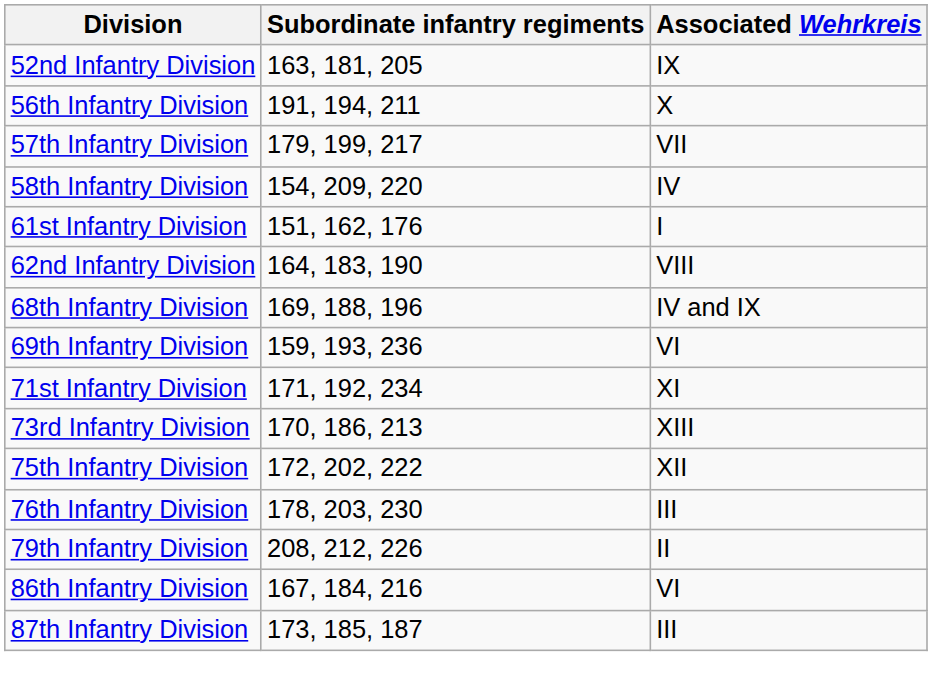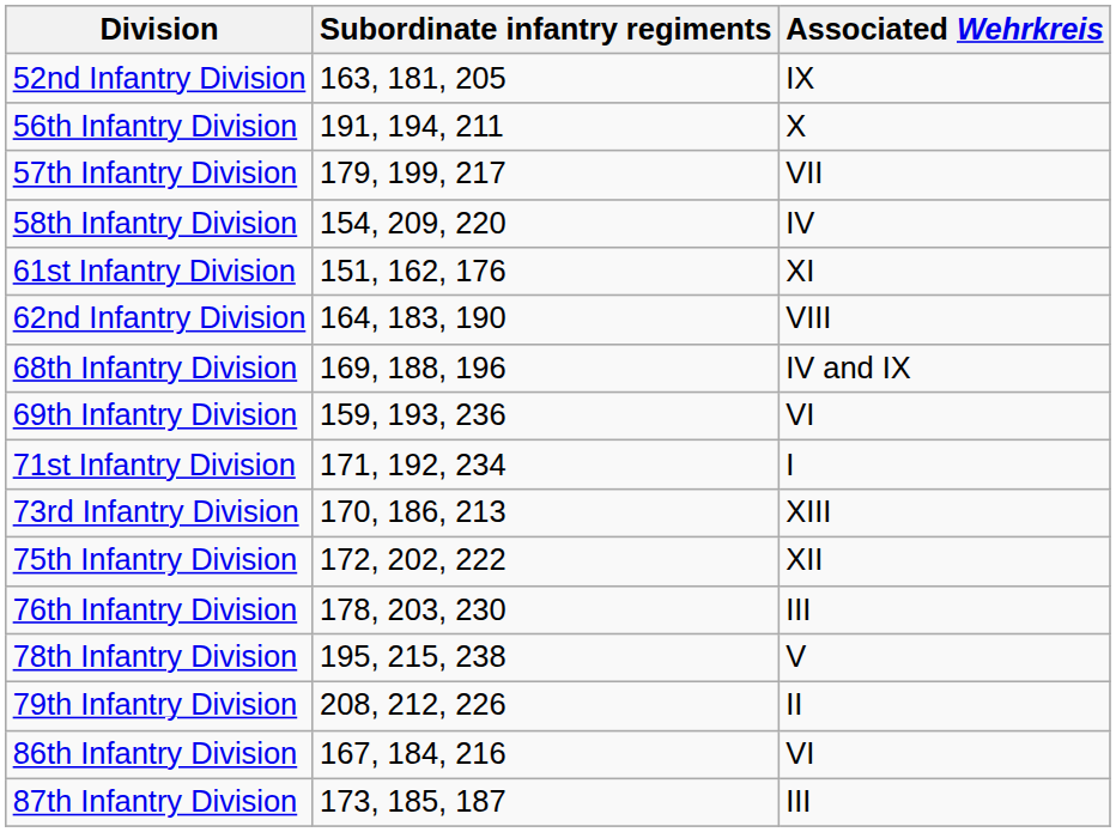61st Infantry Division | Associated Wehrkreis: I -> XI
71st Infantry Division | Associated Wehrkreis: XI -> I
+ row: 78th Infantry Division | 195, 215, 238 | V
